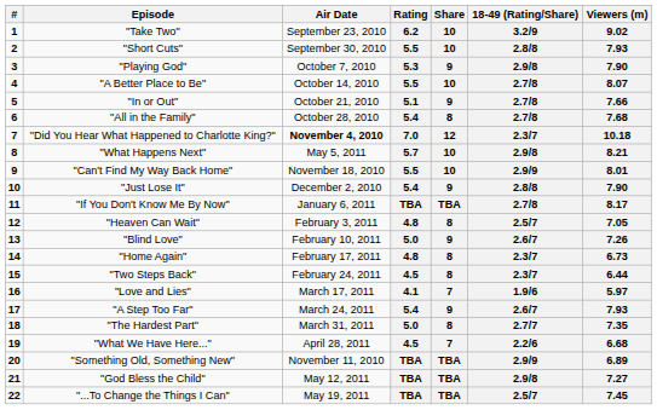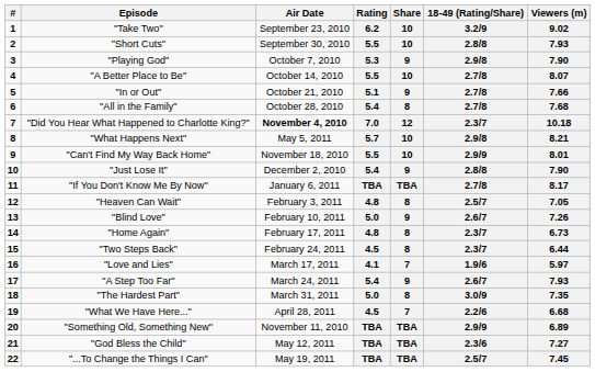"The Hardest Part" | 18-49 (Rating/Share): 2.7/7 -> 3.0/9
"God Bless the Child" | 18-49 (Rating/Share): 2.9/8 -> 2.3/6
